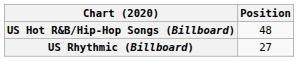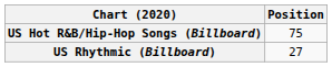US Hot R&B/Hip-Hop Songs (Billboard) | Position: 48 -> 75
